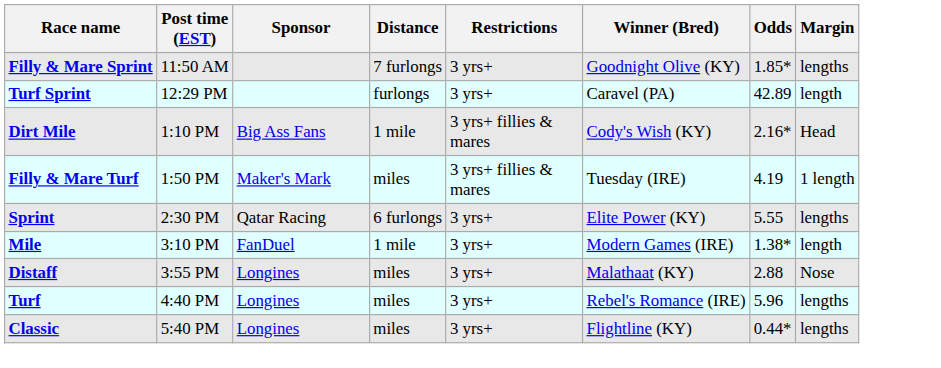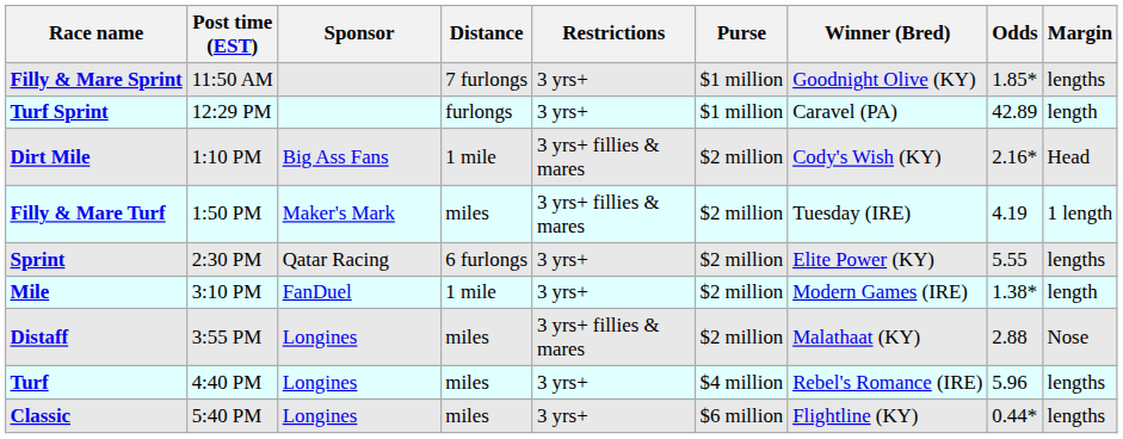+ column: Purse | $1 million | $1 million | $2 million | $2 million | $2 million | $2 million | $2 million | $4 million | $6 million
Distaff | Restrictions: 3 yrs+ -> 3 yrs+ fillies & mares
